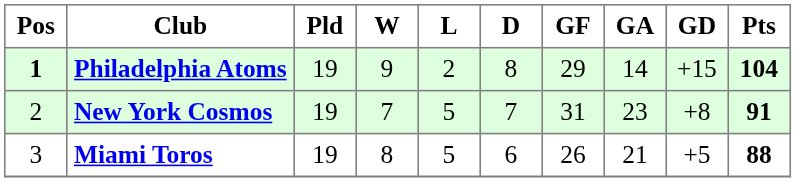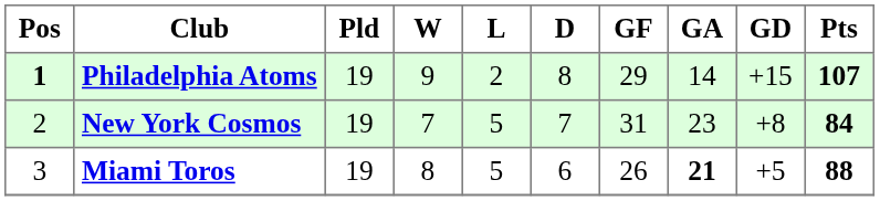Philadelphia Atoms | Pts: 104 -> 107
New York Cosmos | Pts: 91 -> 84
Miami Toros | GA: normal -> bold
